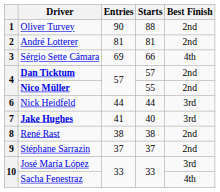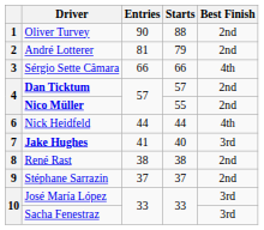André Lotterer | Starts: 81 -> 79
Sérgio Sette Câmara | Entries: 69 -> 66
Nick Heidfeld | Best Finish: 3rd -> 4th
Sacha Fenestraz | Best Finish: 4th -> 3rd
